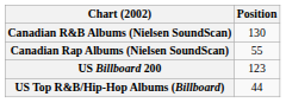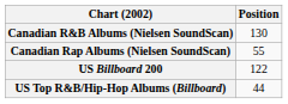US Billboard 200 | Position: 123 -> 122
